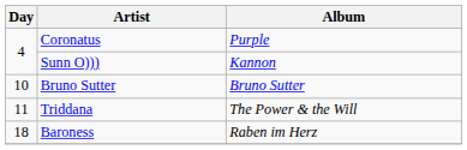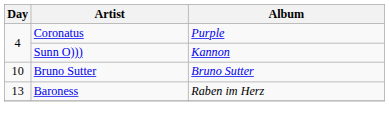- row: 11 | Triddana | The Power & the Will
Baroness | Day: 18 -> 13
